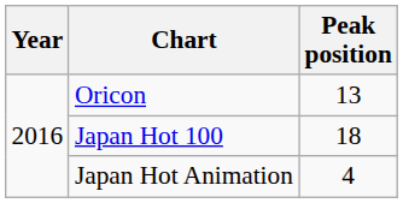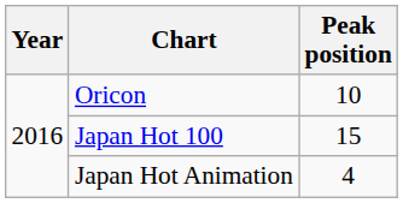Oricon | Peak position: 13 -> 10
Japan Hot 100 | Peak position: 18 -> 15
